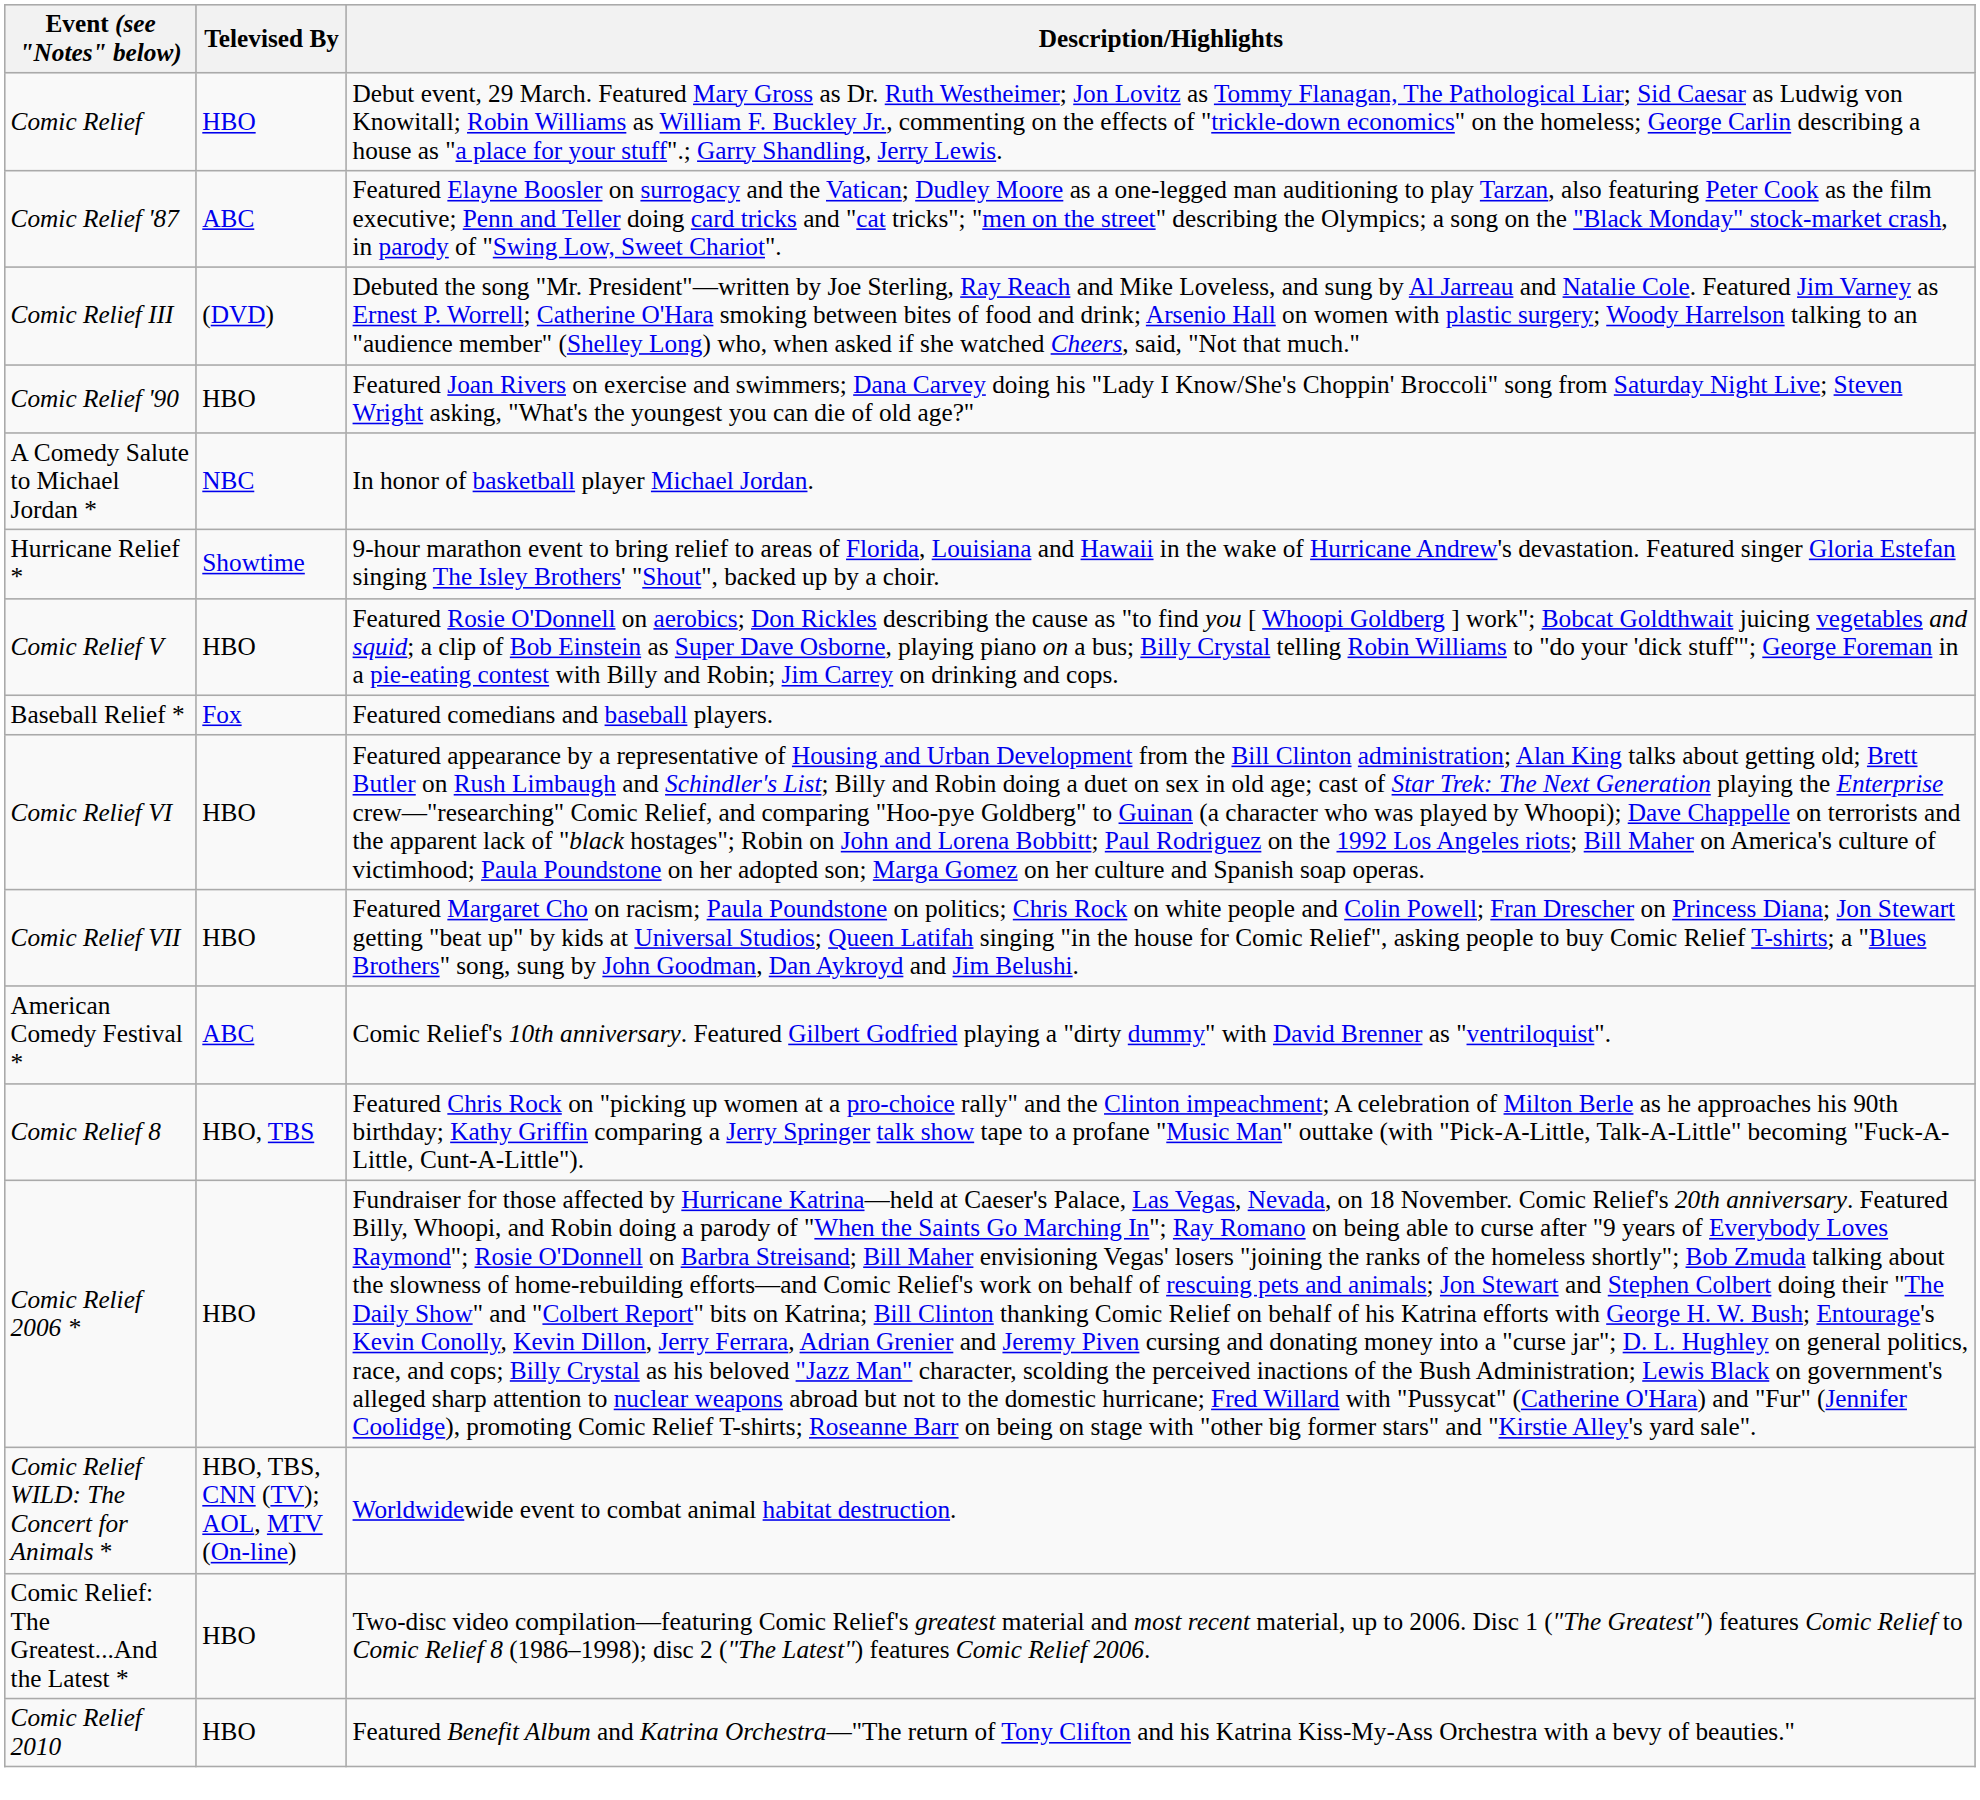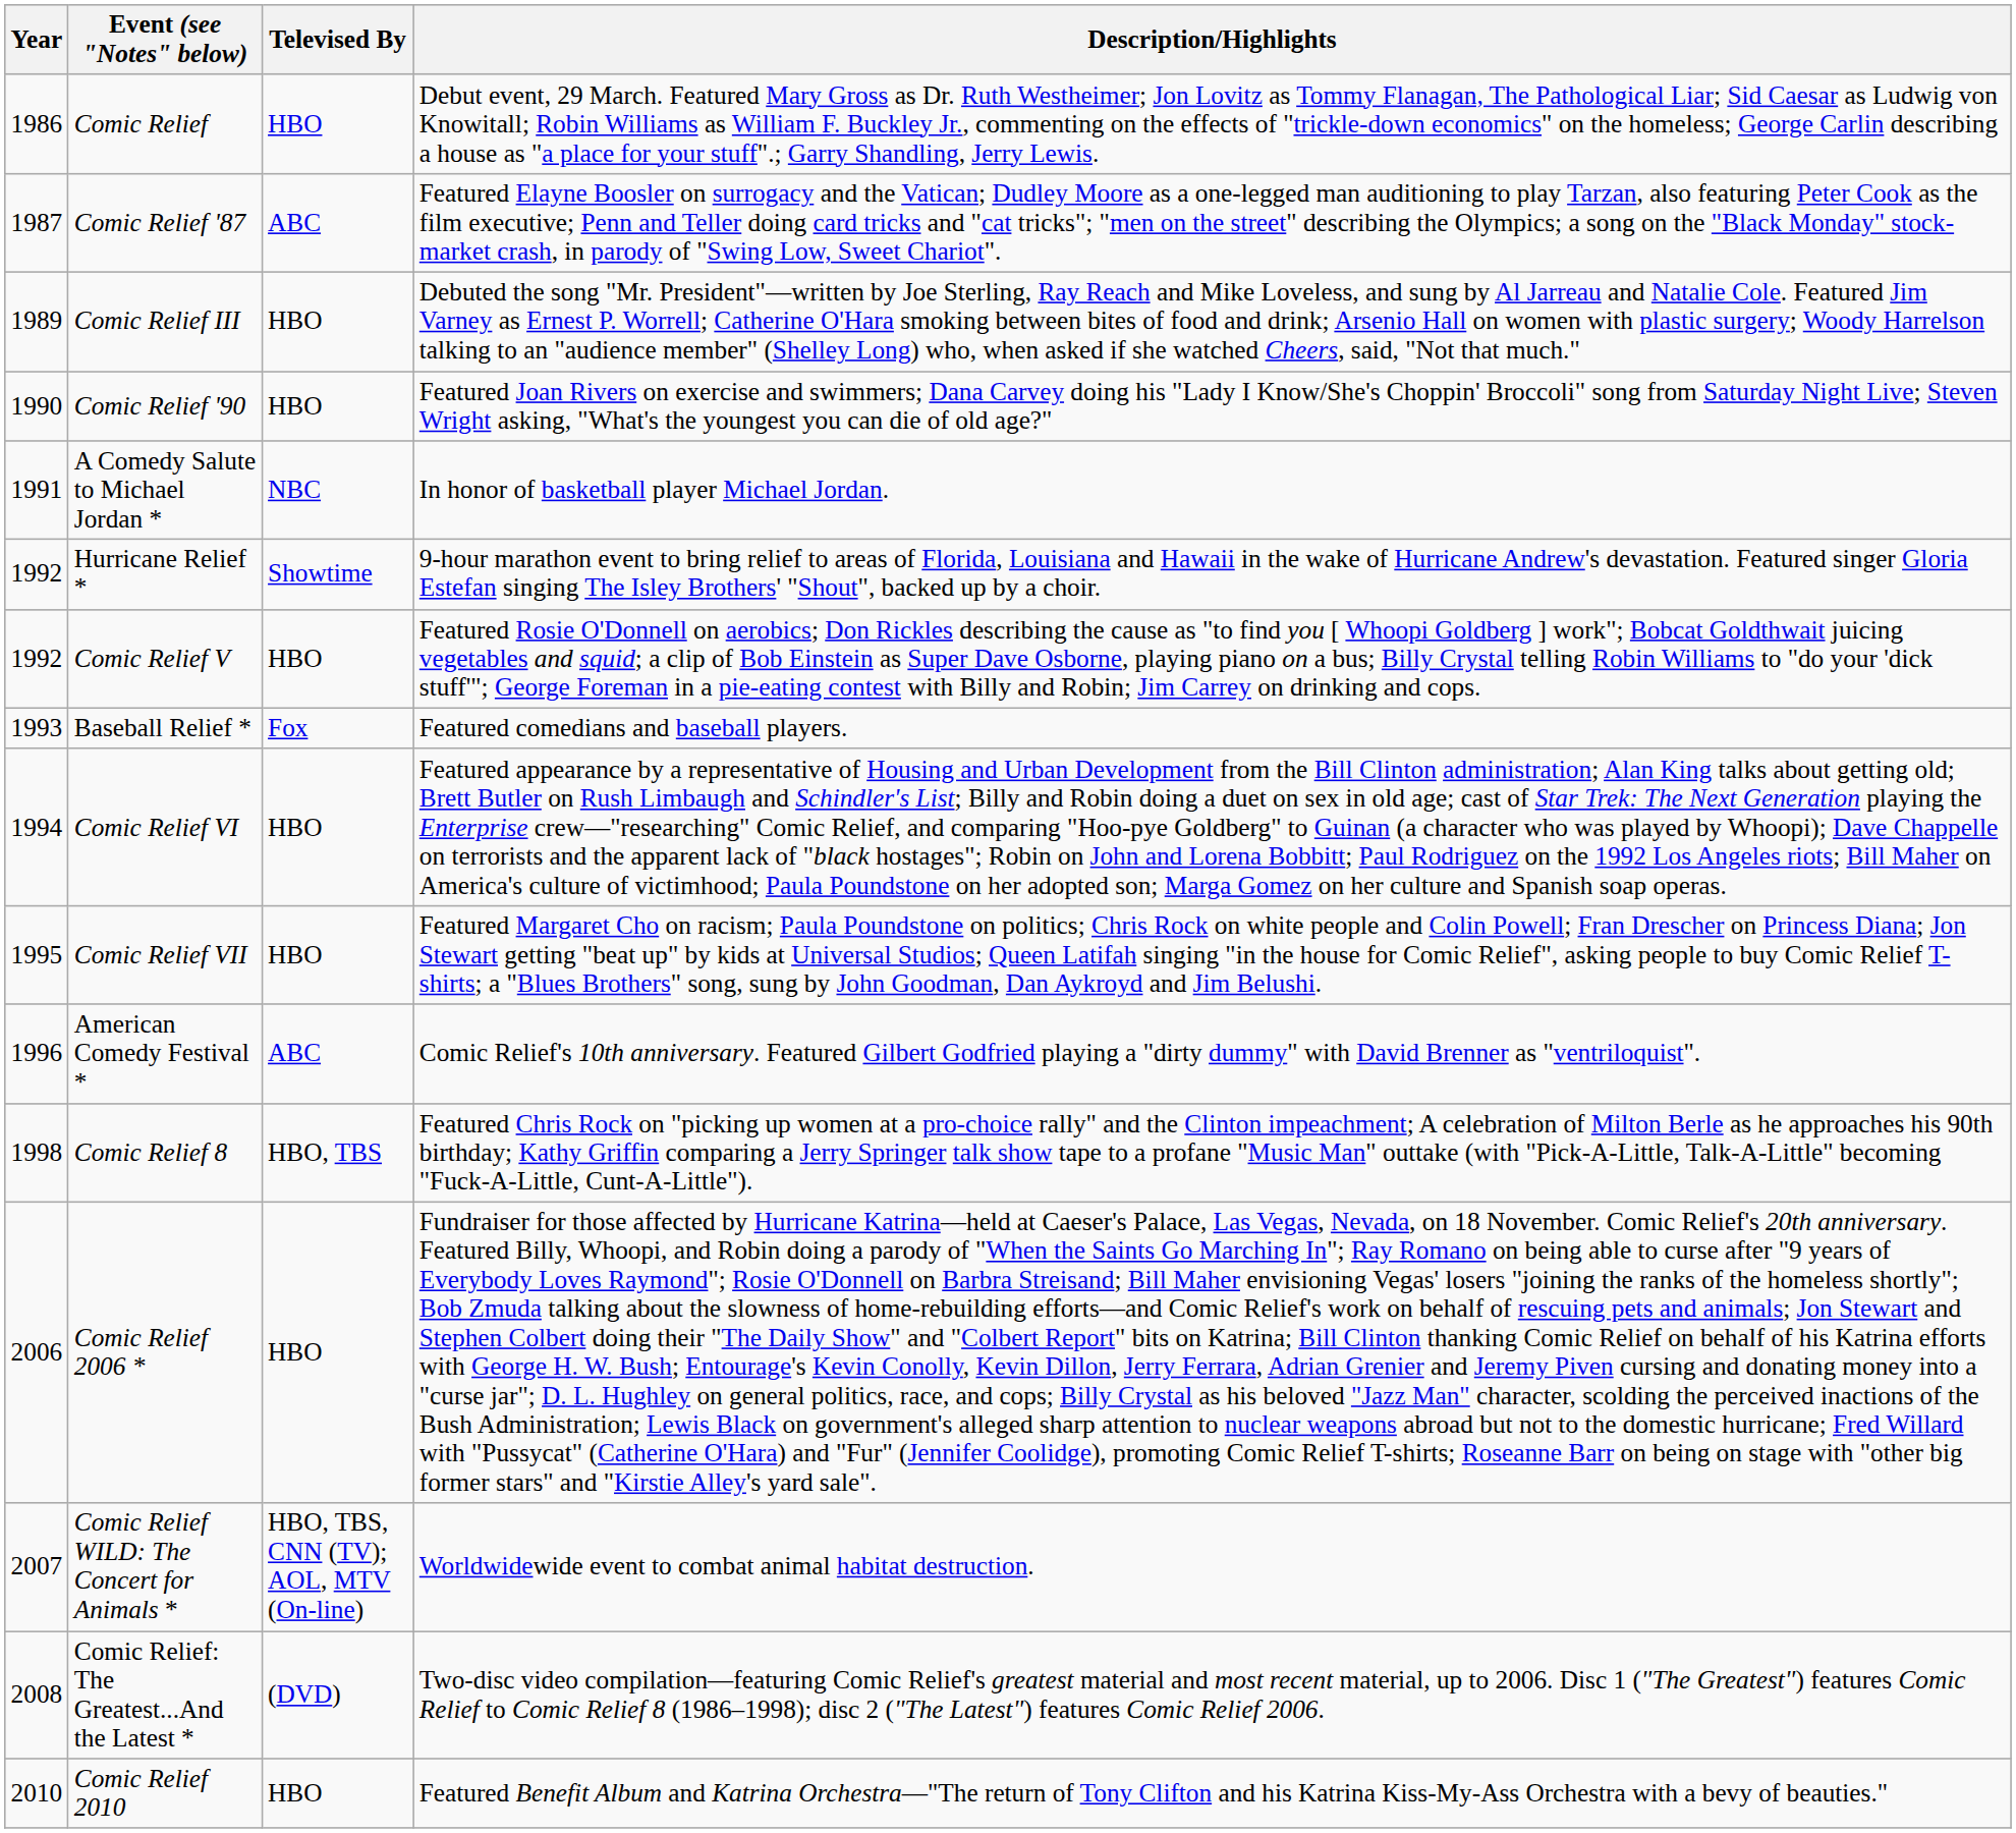+ column: Year | 1986 | 1987 | 1989 | 1990 | 1991 | 1992 | 1992 | 1993 | 1994 | 1995 | 1996 | 1998 | 2006 | 2007 | 2008 | 2010
Comic Relief III | Televised By: (DVD) -> HBO
Comic Relief: The Greatest...And the Latest * | Televised By: HBO -> (DVD)
